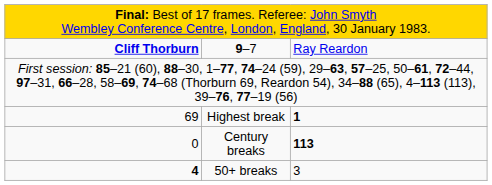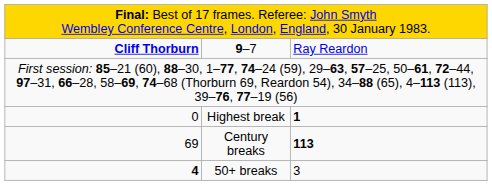Highest break | column 1: 69 -> 0
Century breaks | column 1: 0 -> 69
